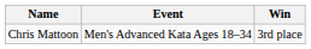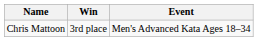columns swapped: Win <-> Event
